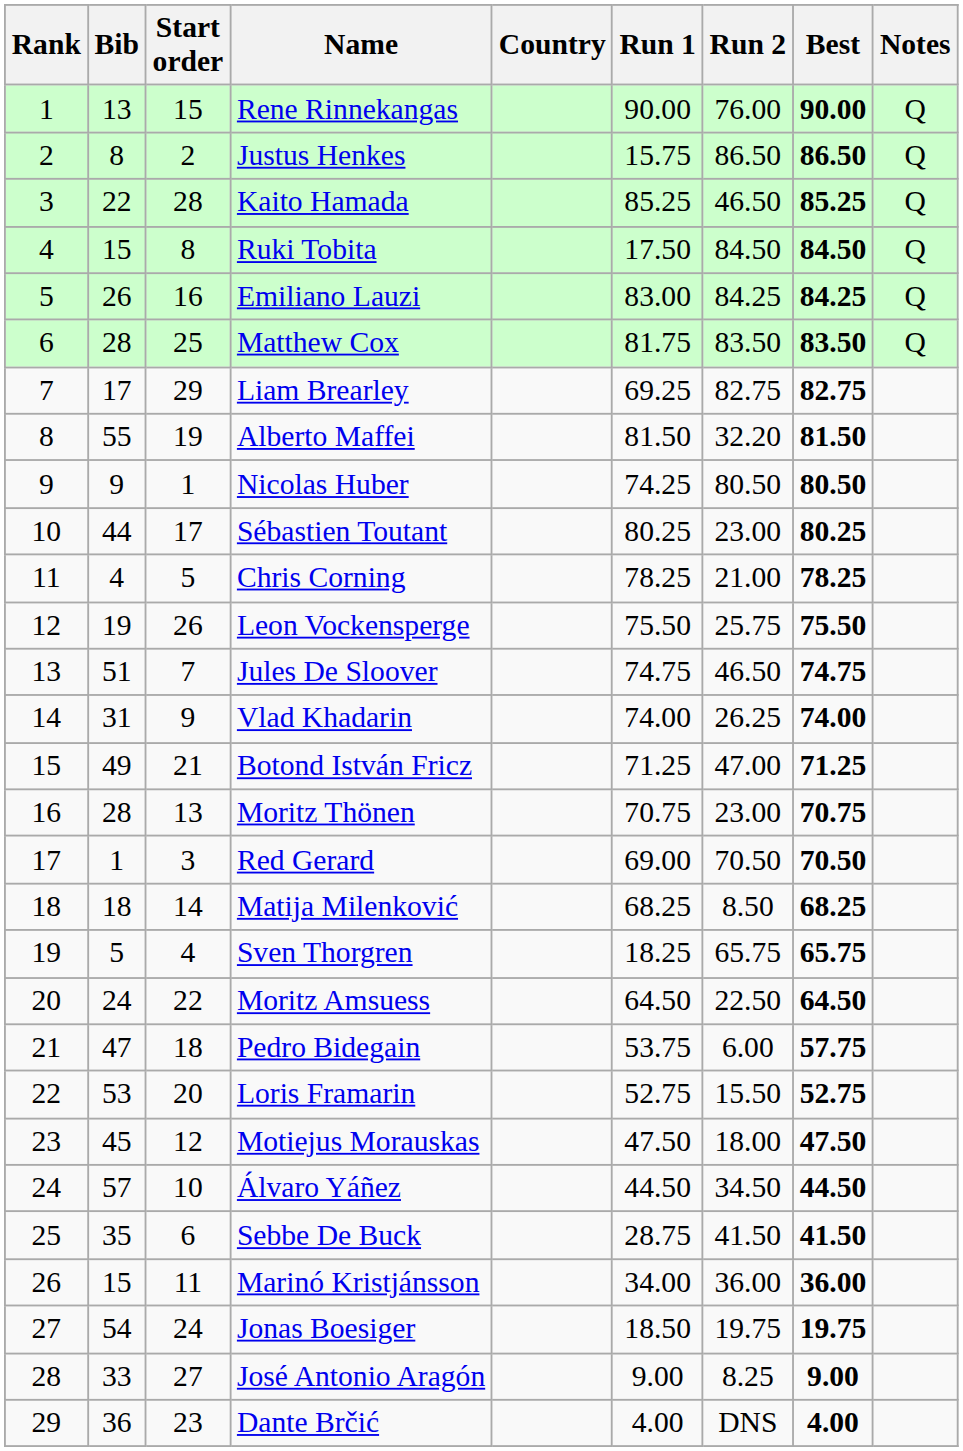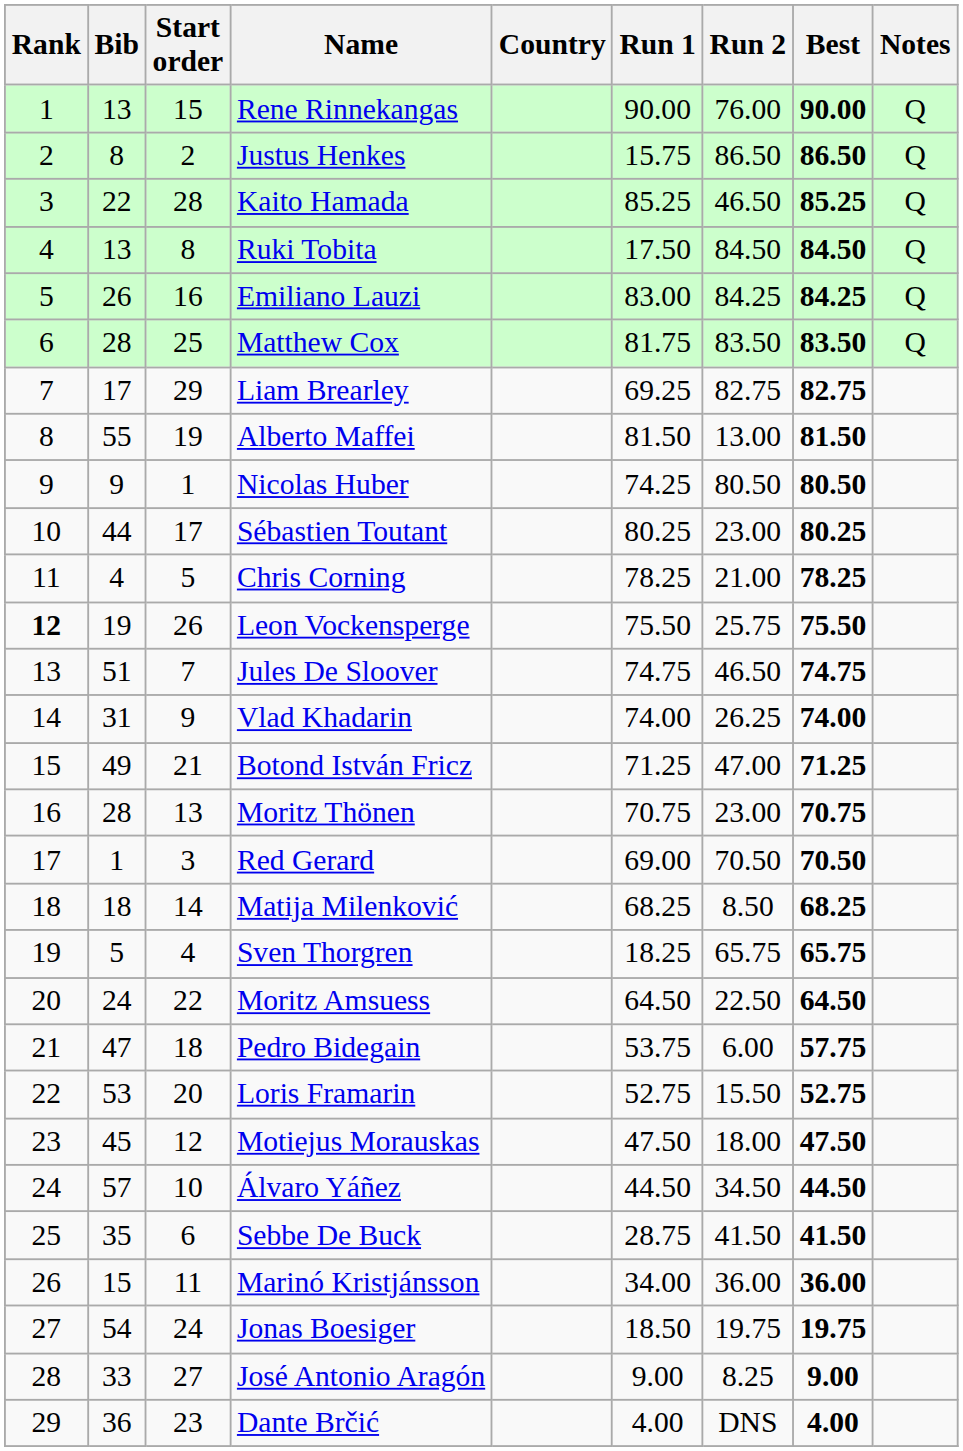Ruki Tobita | Bib: 15 -> 13
Alberto Maffei | Run 2: 32.20 -> 13.00
Leon Vockensperge | Rank: normal -> bold
